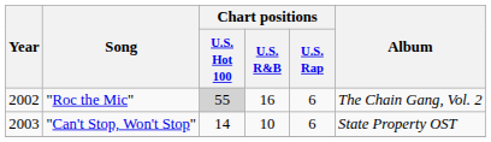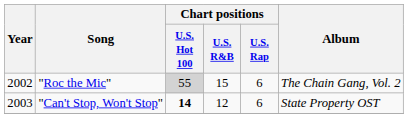"Roc the Mic" | Chart positions / U.S. R&B: 16 -> 15
"Can't Stop, Won't Stop" | Chart positions / U.S. Hot 100: normal -> bold
"Can't Stop, Won't Stop" | Chart positions / U.S. R&B: 10 -> 12
